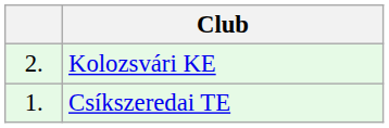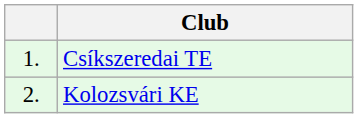rows swapped: Csíkszeredai TE <-> Kolozsvári KE
